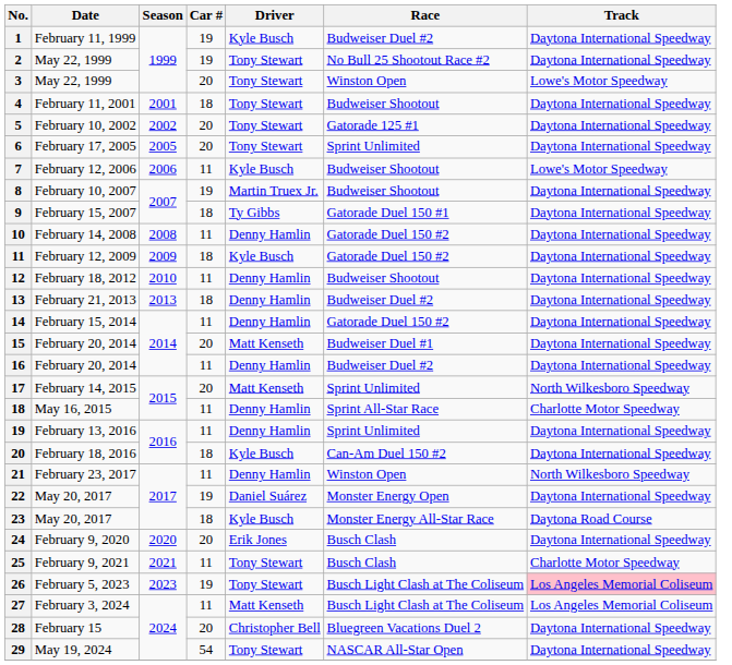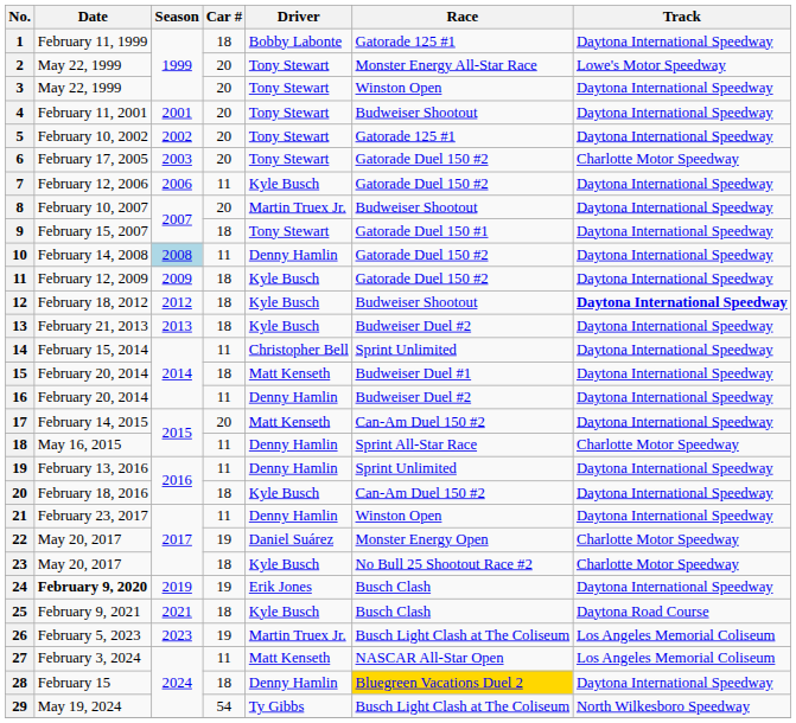1 | Car #: 19 -> 18
1 | Driver: Kyle Busch -> Bobby Labonte
1 | Race: Budweiser Duel #2 -> Gatorade 125 #1
2 | Car #: 19 -> 20
2 | Race: No Bull 25 Shootout Race #2 -> Monster Energy All-Star Race
2 | Track: Daytona International Speedway -> Lowe's Motor Speedway
3 | Track: Lowe's Motor Speedway -> Daytona International Speedway
4 | Car #: 18 -> 20
6 | Season: 2005 -> 2003
6 | Race: Sprint Unlimited -> Gatorade Duel 150 #2
6 | Track: Daytona International Speedway -> Charlotte Motor Speedway
7 | Race: Budweiser Shootout -> Gatorade Duel 150 #2
7 | Track: Lowe's Motor Speedway -> Daytona International Speedway
8 | Car #: 19 -> 20
9 | Driver: Ty Gibbs -> Tony Stewart
10 | Season: no background -> lightblue background
12 | Season: 2010 -> 2012
12 | Car #: 11 -> 18
12 | Driver: Denny Hamlin -> Kyle Busch
12 | Track: normal -> bold
13 | Driver: Denny Hamlin -> Kyle Busch
14 | Driver: Denny Hamlin -> Christopher Bell
14 | Race: Gatorade Duel 150 #2 -> Sprint Unlimited
15 | Car #: 20 -> 18
17 | Race: Sprint Unlimited -> Can-Am Duel 150 #2
17 | Track: North Wilkesboro Speedway -> Daytona International Speedway
21 | Track: North Wilkesboro Speedway -> Daytona International Speedway
22 | Track: Daytona International Speedway -> Charlotte Motor Speedway
23 | Race: Monster Energy All-Star Race -> No Bull 25 Shootout Race #2
23 | Track: Daytona Road Course -> Charlotte Motor Speedway
24 | Date: normal -> bold
24 | Season: 2020 -> 2019
24 | Car #: 20 -> 19
25 | Car #: 11 -> 18
25 | Driver: Tony Stewart -> Kyle Busch
25 | Track: Charlotte Motor Speedway -> Daytona Road Course
26 | Driver: Tony Stewart -> Martin Truex Jr.
26 | Track: pink background -> no background
27 | Race: Busch Light Clash at The Coliseum -> NASCAR All-Star Open
28 | Car #: 20 -> 18
28 | Driver: Christopher Bell -> Denny Hamlin
28 | Race: no background -> gold background
29 | Driver: Tony Stewart -> Ty Gibbs
29 | Race: NASCAR All-Star Open -> Busch Light Clash at The Coliseum
29 | Track: Daytona International Speedway -> North Wilkesboro Speedway
